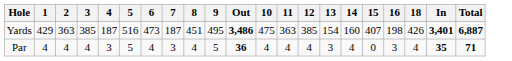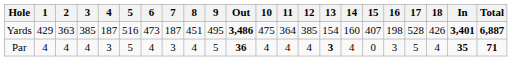+ column: 17 | 528 | 5
Yards | 11: 363 -> 364
Par | 13: normal -> bold
